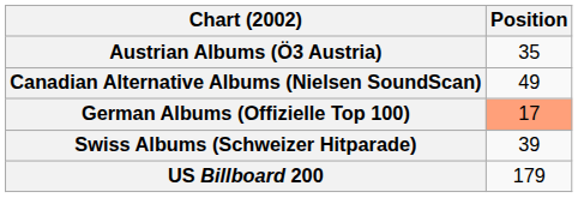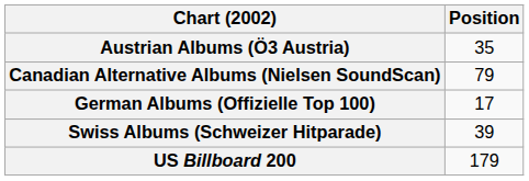Canadian Alternative Albums (Nielsen SoundScan) | Position: 49 -> 79
German Albums (Offizielle Top 100) | Position: lightsalmon background -> no background
